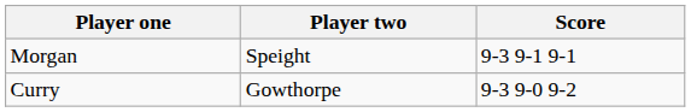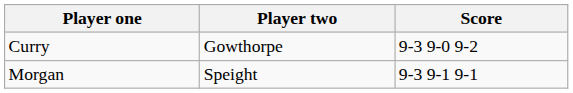rows swapped: Morgan <-> Curry
